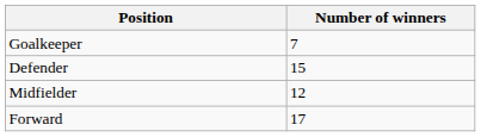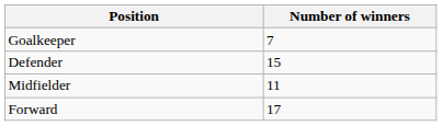Midfielder | Number of winners: 12 -> 11
